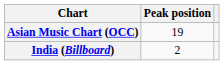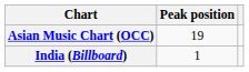India (Billboard) | Peak position: 2 -> 1
